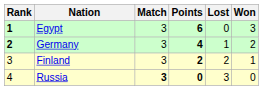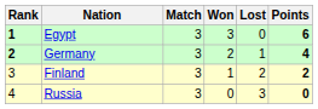columns swapped: Won <-> Points
Russia | Match: bold -> normal
